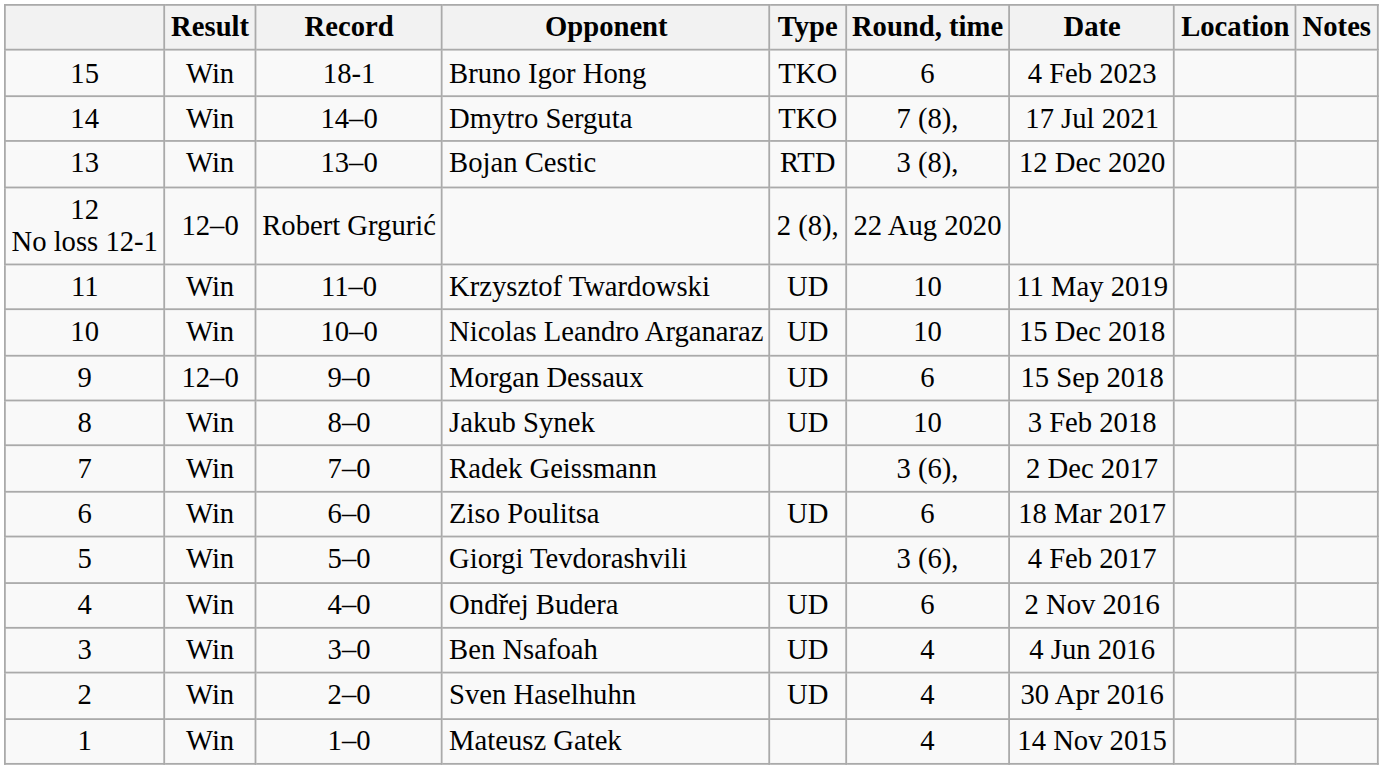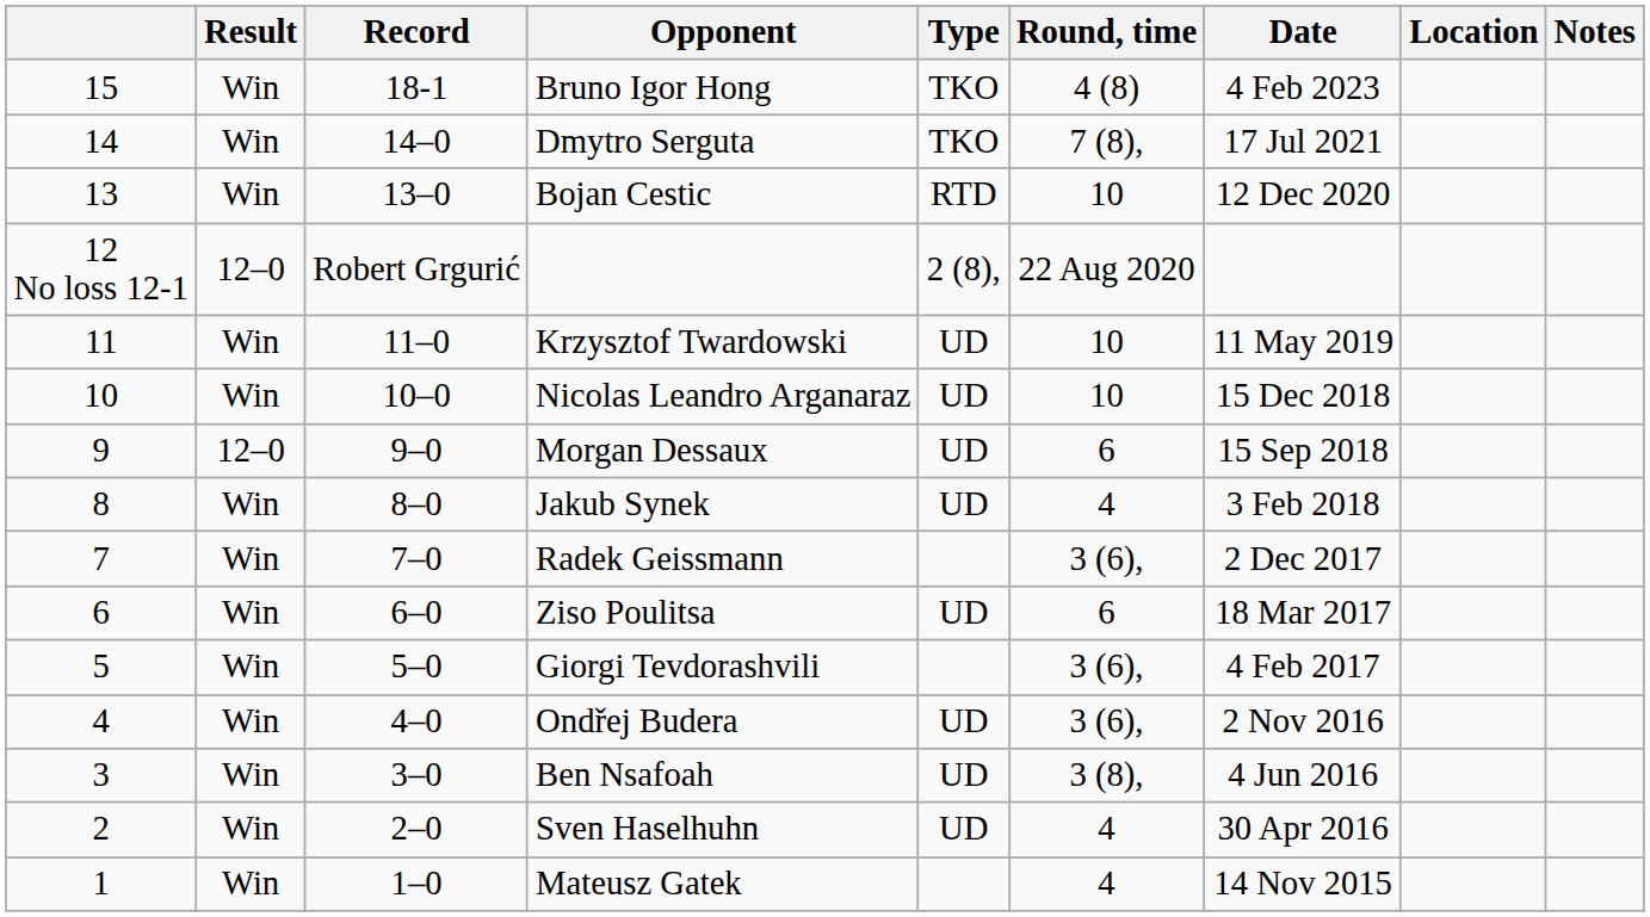Bruno Igor Hong | Round, time: 6 -> 4 (8)
Bojan Cestic | Round, time: 3 (8), -> 10
Jakub Synek | Round, time: 10 -> 4
Ondřej Budera | Round, time: 6 -> 3 (6),
Ben Nsafoah | Round, time: 4 -> 3 (8),
